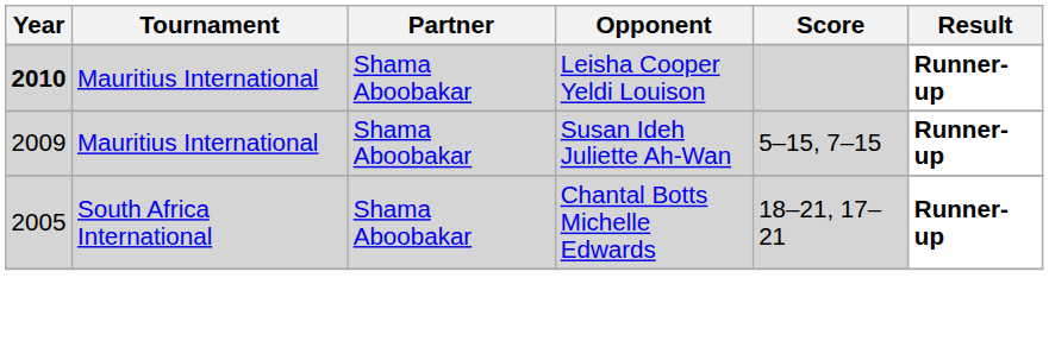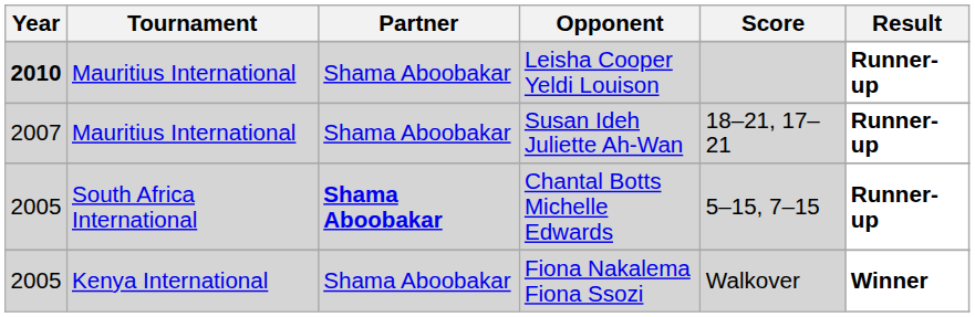Susan Ideh Juliette Ah-Wan | Year: 2009 -> 2007
Susan Ideh Juliette Ah-Wan | Score: 5–15, 7–15 -> 18–21, 17–21
Chantal Botts Michelle Edwards | Partner: normal -> bold
Chantal Botts Michelle Edwards | Score: 18–21, 17–21 -> 5–15, 7–15
+ row: 2005 | Kenya International | Shama Aboobakar | Fiona Nakalema Fiona Ssozi | Walkover | Winner
